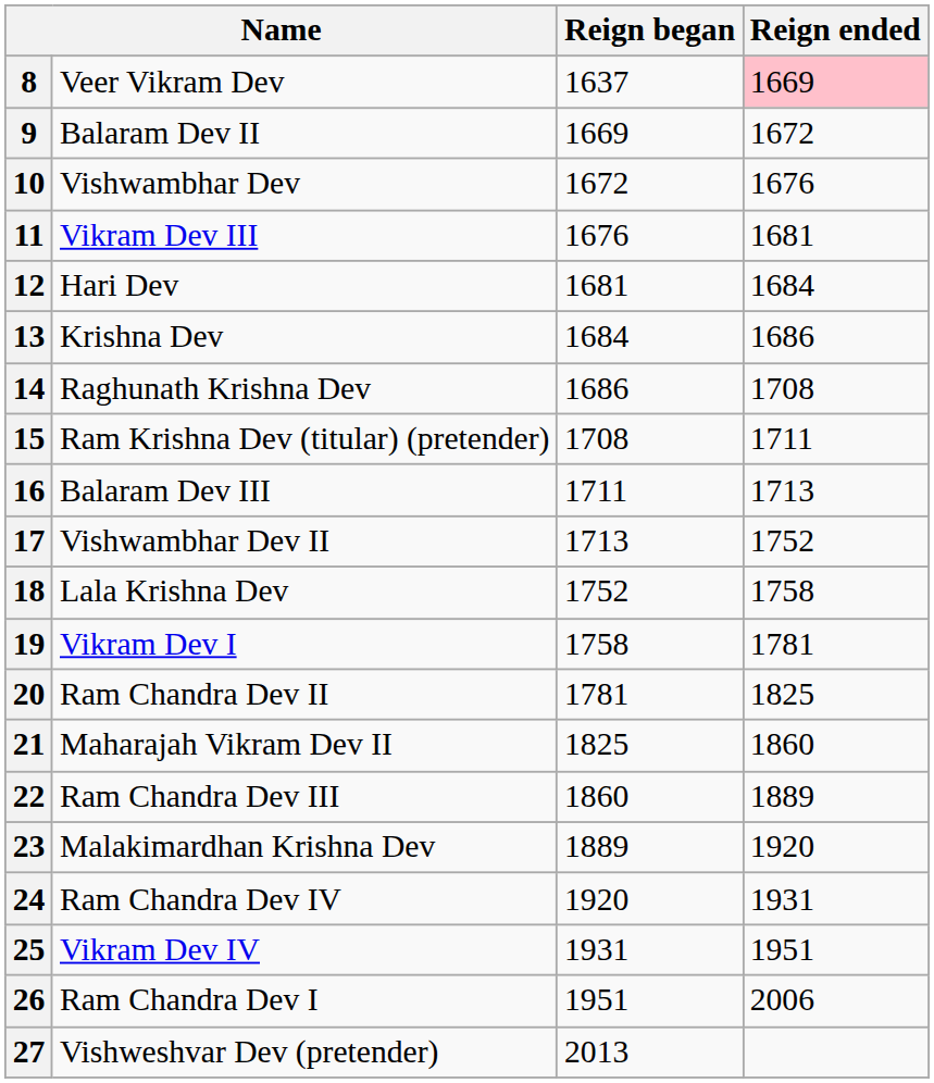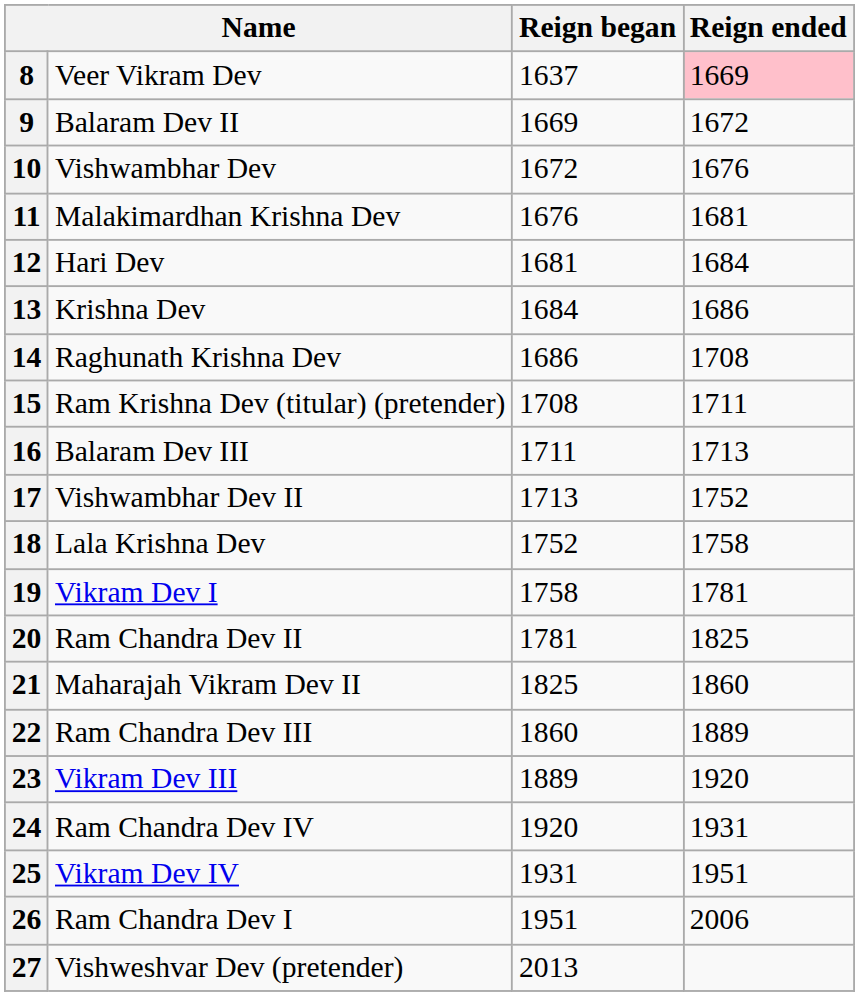11 | column 2: Vikram Dev III -> Malakimardhan Krishna Dev
23 | column 2: Malakimardhan Krishna Dev -> Vikram Dev III
